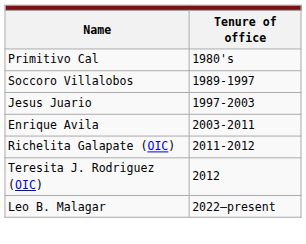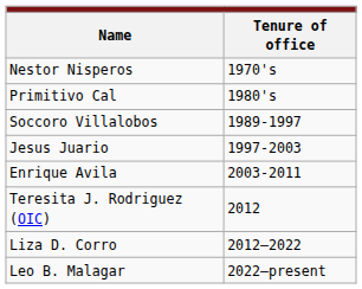+ row: Nestor Nisperos | 1970's
- row: Richelita Galapate (OIC) | 2011-2012
+ row: Liza D. Corro | 2012–2022
